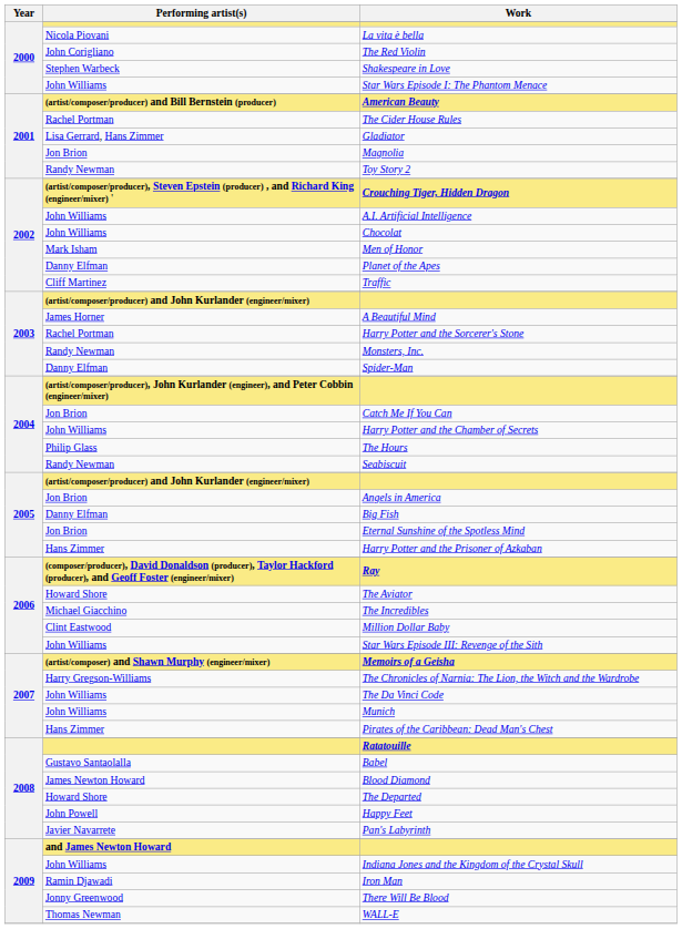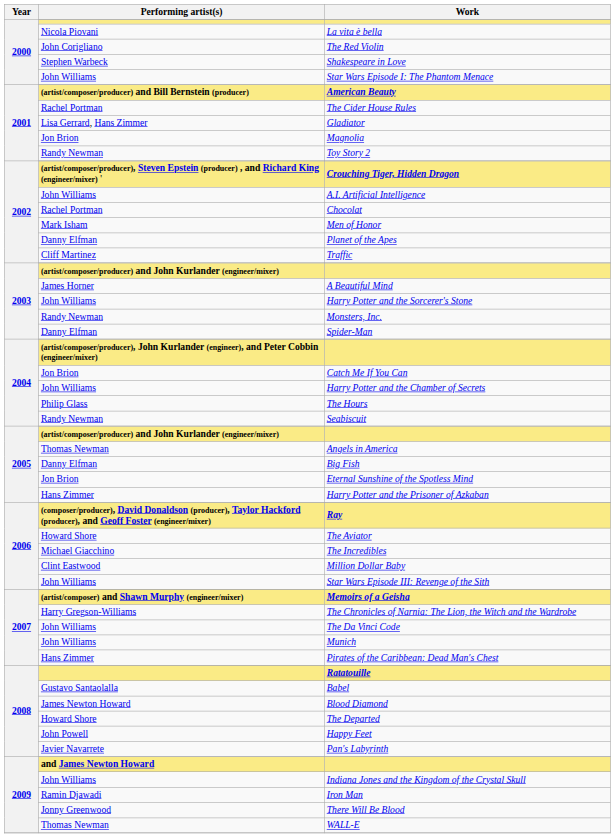Chocolat | Performing artist(s): John Williams -> Rachel Portman
Harry Potter and the Sorcerer's Stone | Performing artist(s): Rachel Portman -> John Williams
Angels in America | Performing artist(s): Jon Brion -> Thomas Newman
